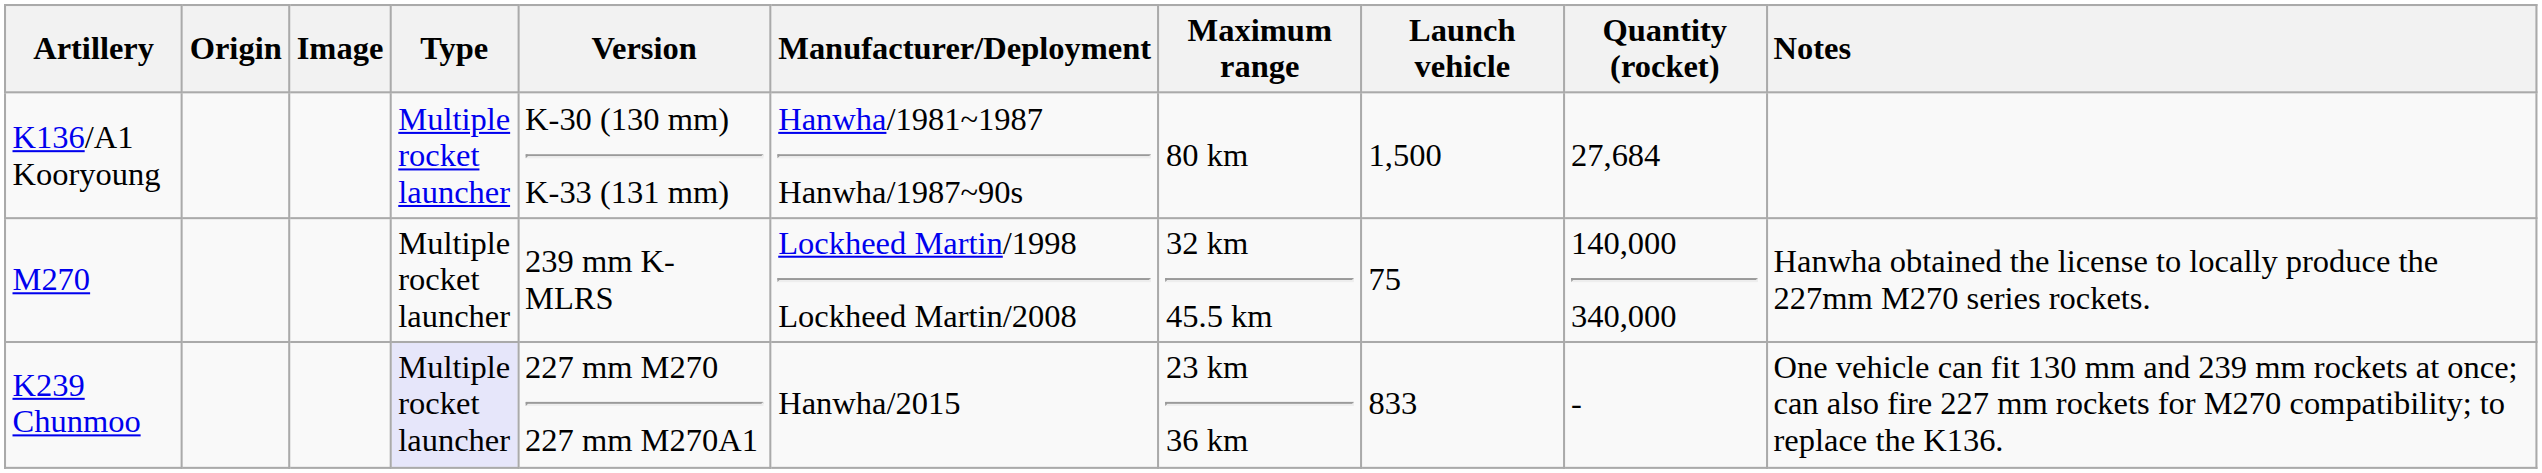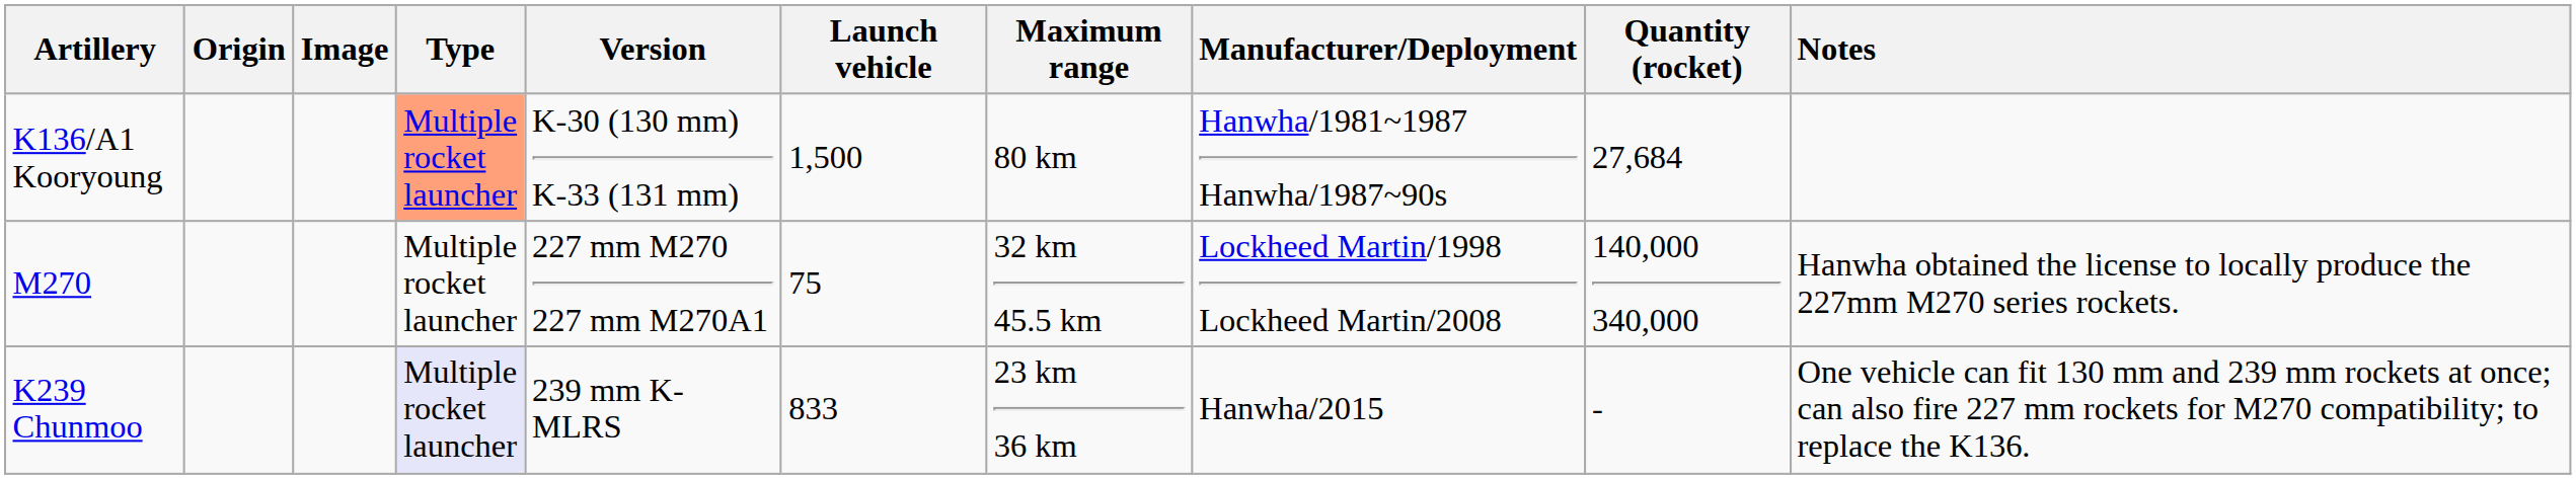columns swapped: Manufacturer/Deployment <-> Launch vehicle
K136/A1 Kooryoung | Type: no background -> lightsalmon background
M270 | Version: 239 mm K-MLRS -> 227 mm M270 227 mm M270A1
K239 Chunmoo | Version: 227 mm M270 227 mm M270A1 -> 239 mm K-MLRS
